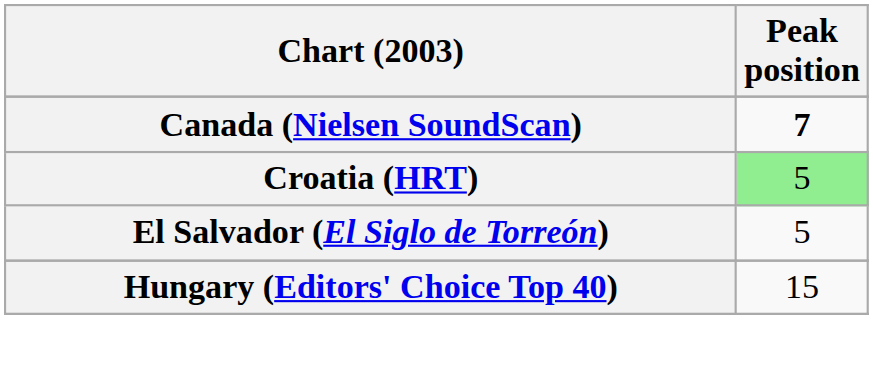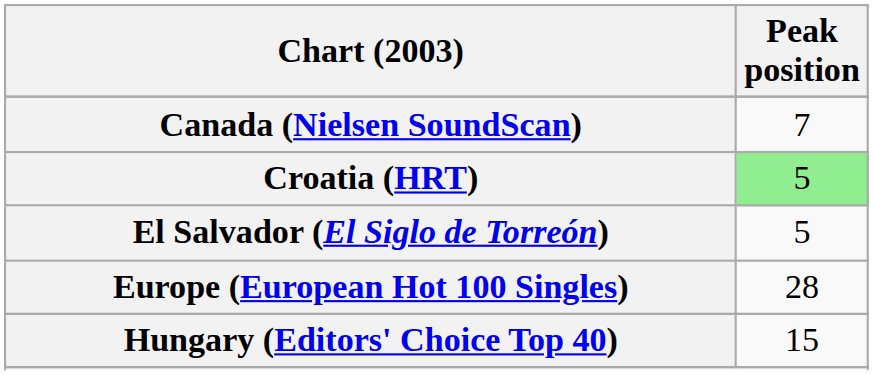Canada (Nielsen SoundScan) | Peak position: bold -> normal
+ row: Europe (European Hot 100 Singles) | 28
